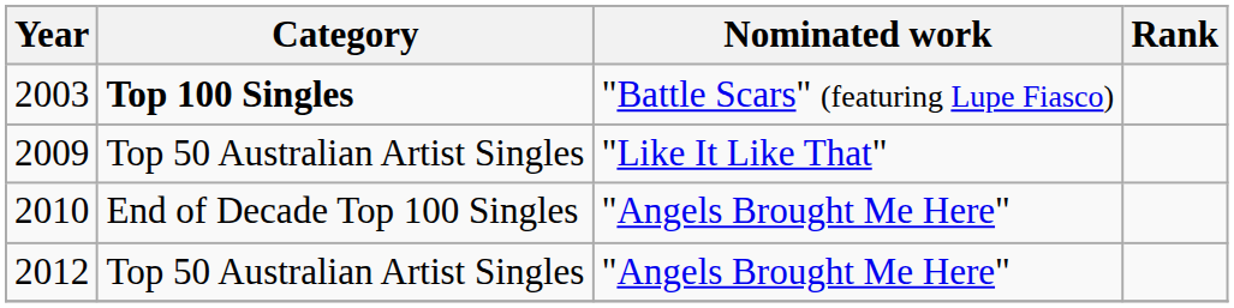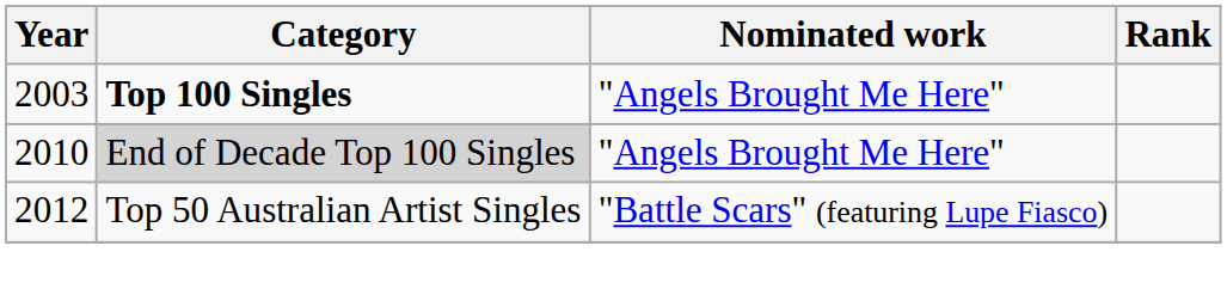2003 | Nominated work: "Battle Scars" (featuring Lupe Fiasco) -> "Angels Brought Me Here"
- row: 2009 | Top 50 Australian Artist Singles | "Like It Like That"
2010 | Category: no background -> lightgrey background
2012 | Nominated work: "Angels Brought Me Here" -> "Battle Scars" (featuring Lupe Fiasco)
